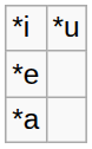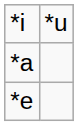rows swapped: *e <-> *a
